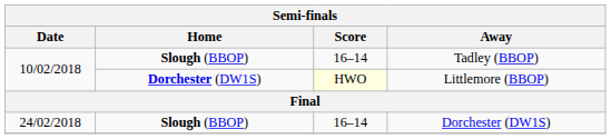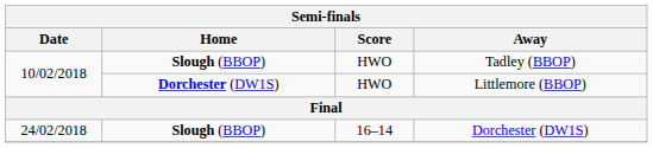Tadley (BBOP) | Score: 16–14 -> HWO
Littlemore (BBOP) | Score: lightyellow background -> no background
